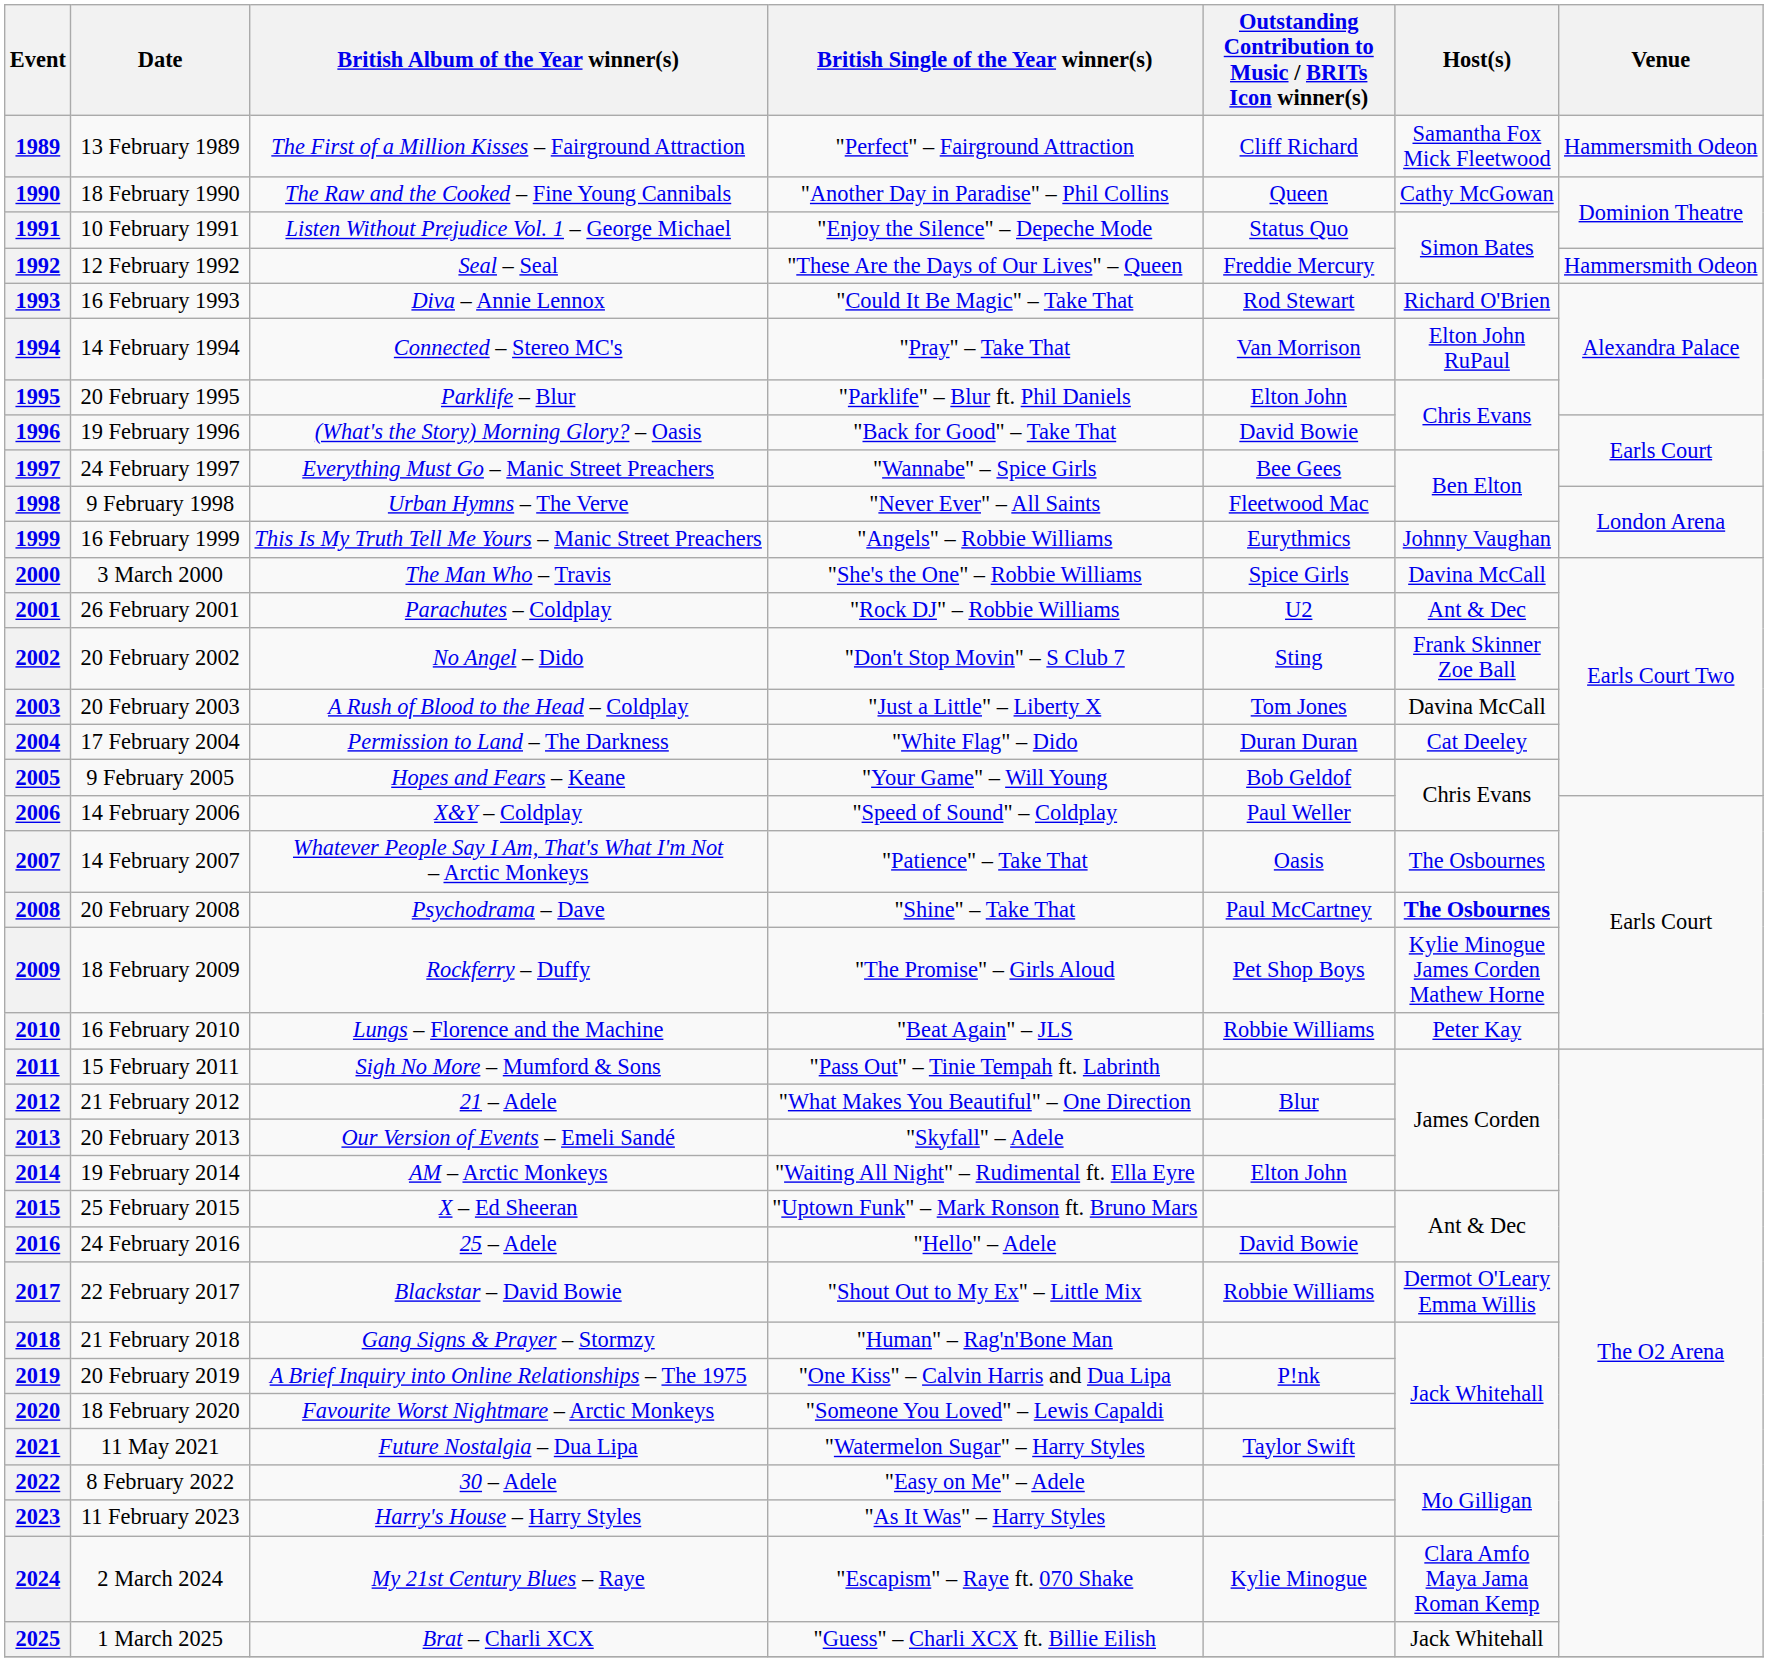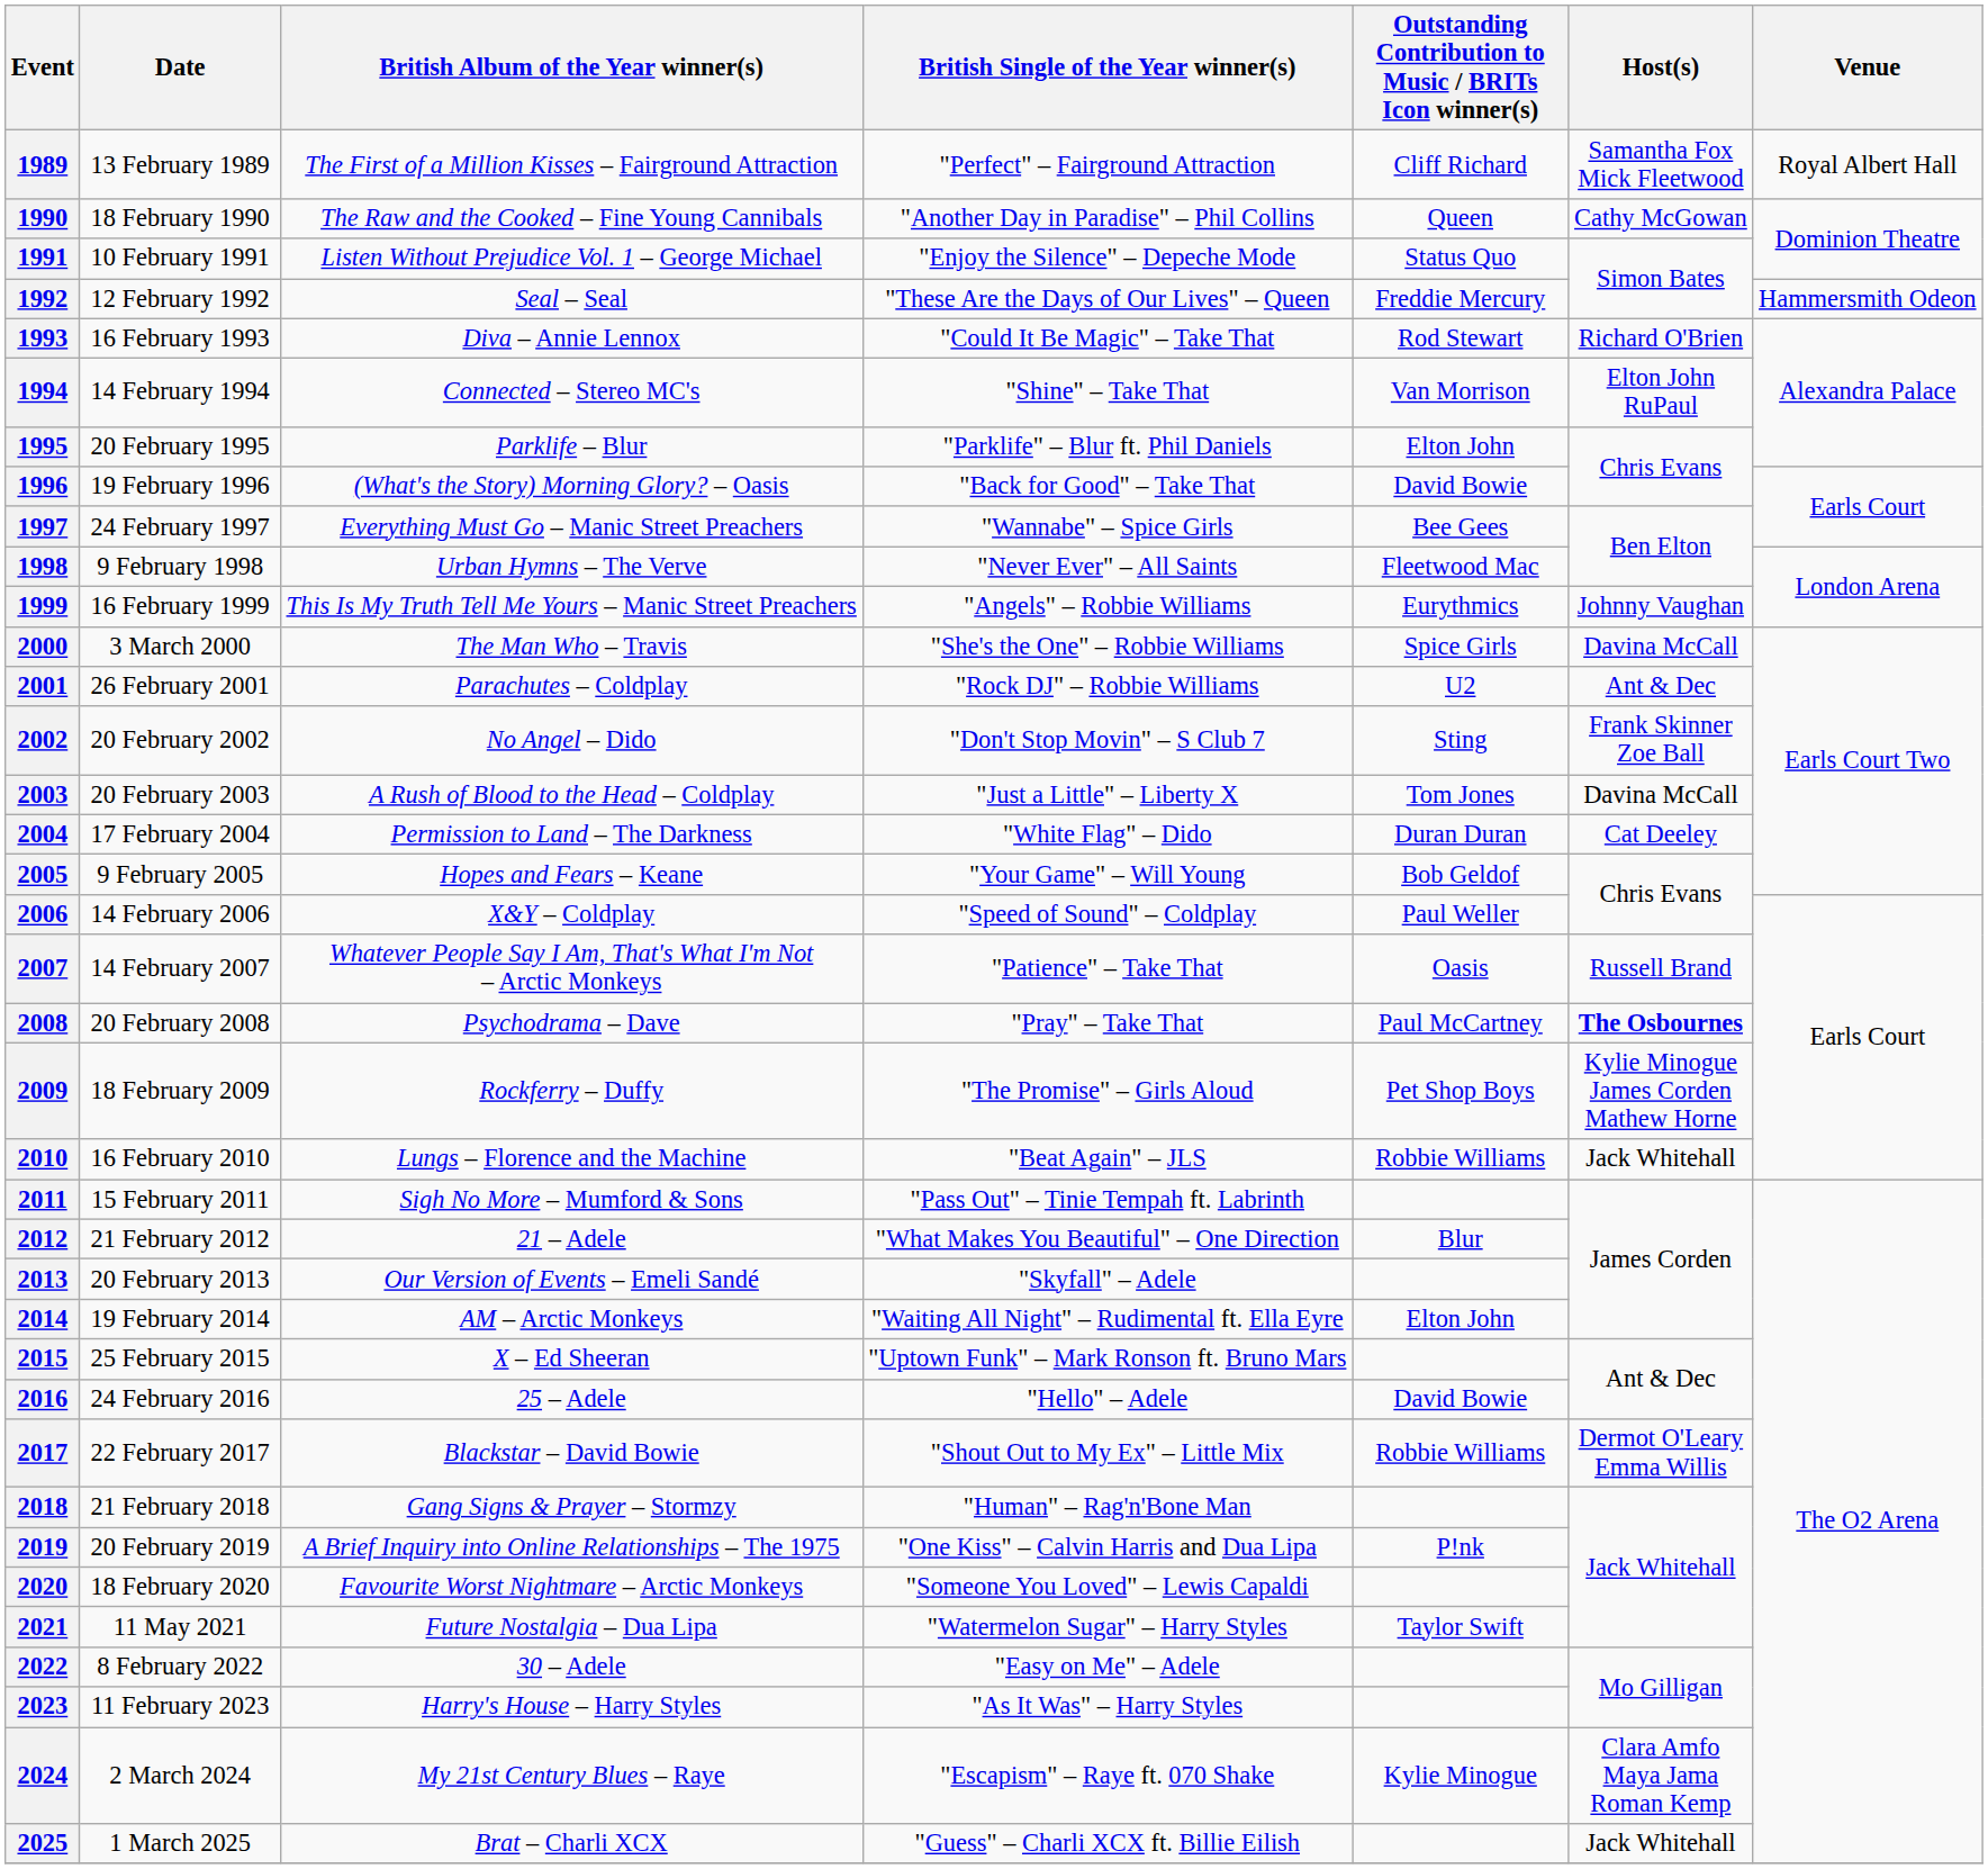1989 | Venue: Hammersmith Odeon -> Royal Albert Hall
1994 | British Single of the Year winner(s): "Pray" – Take That -> "Shine" – Take That
2007 | Host(s): The Osbournes -> Russell Brand
2008 | British Single of the Year winner(s): "Shine" – Take That -> "Pray" – Take That
2010 | Host(s): Peter Kay -> Jack Whitehall
